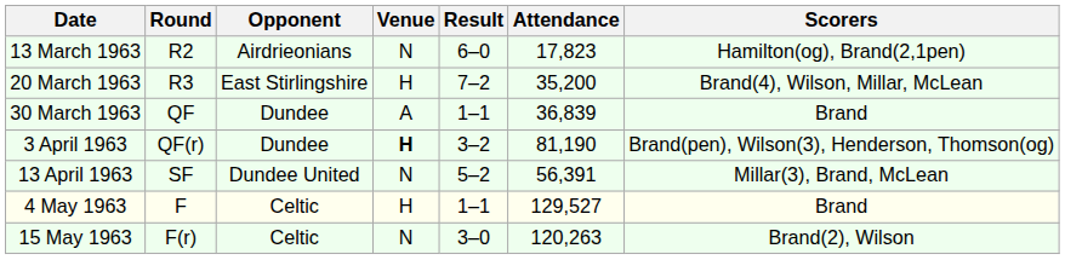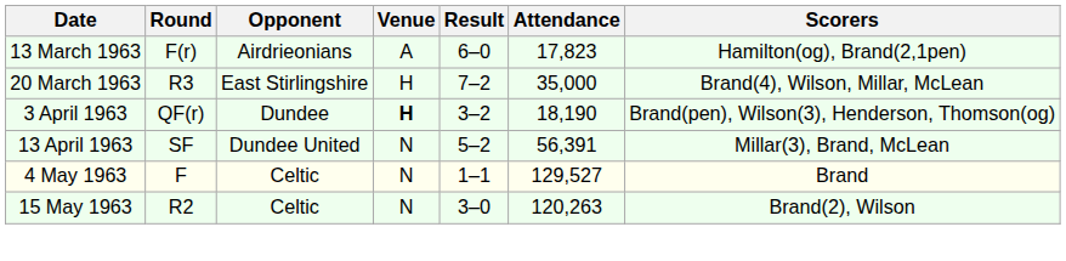13 March 1963 | Round: R2 -> F(r)
13 March 1963 | Venue: N -> A
20 March 1963 | Attendance: 35,200 -> 35,000
- row: 30 March 1963 | QF | Dundee | A | 1–1 | 36,839 | Brand
3 April 1963 | Attendance: 81,190 -> 18,190
4 May 1963 | Venue: H -> N
15 May 1963 | Round: F(r) -> R2
